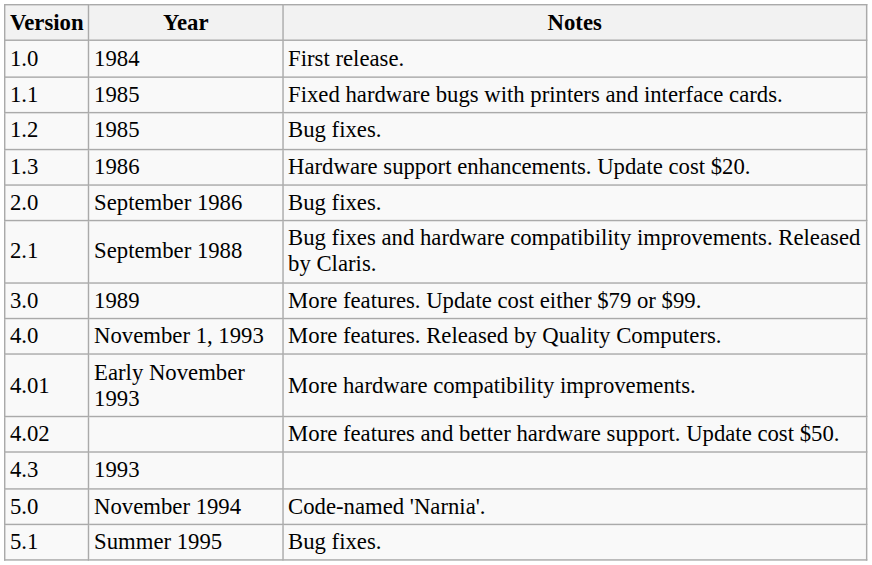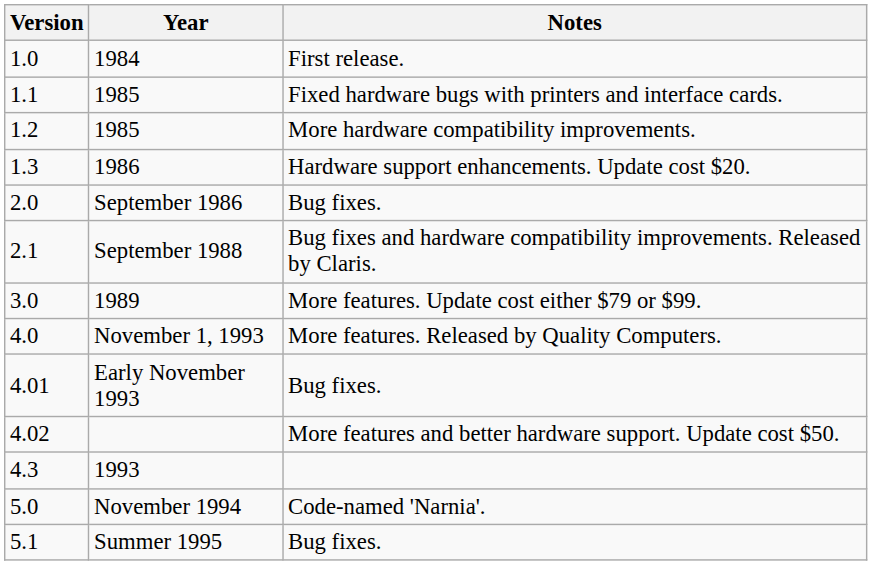1.2 | Notes: Bug fixes. -> More hardware compatibility improvements.
4.01 | Notes: More hardware compatibility improvements. -> Bug fixes.
